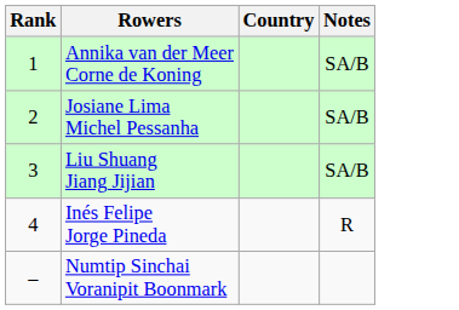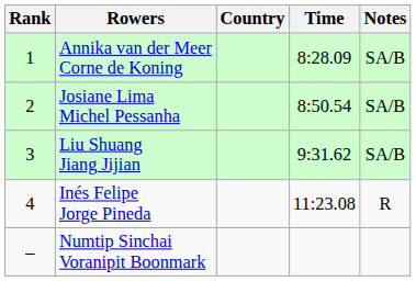+ column: Time | 8:28.09 | 8:50.54 | 9:31.62 | 11:23.08
